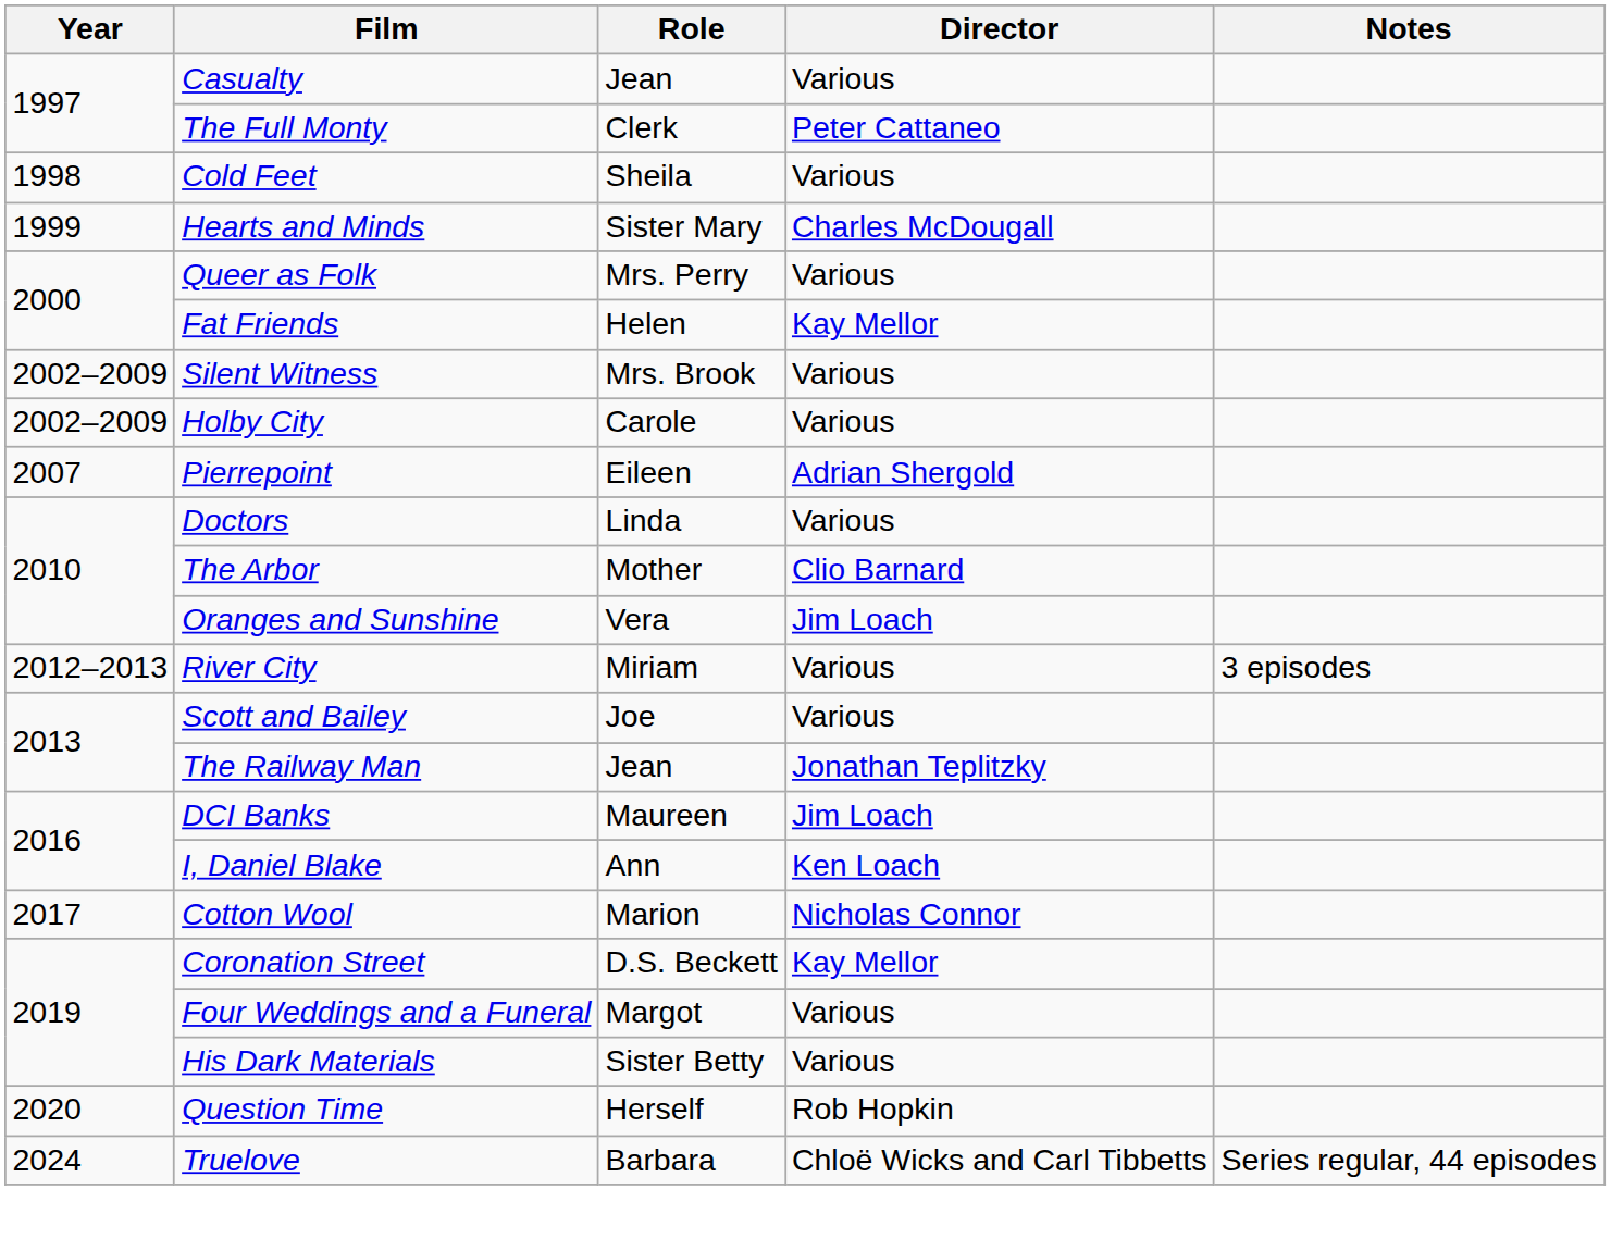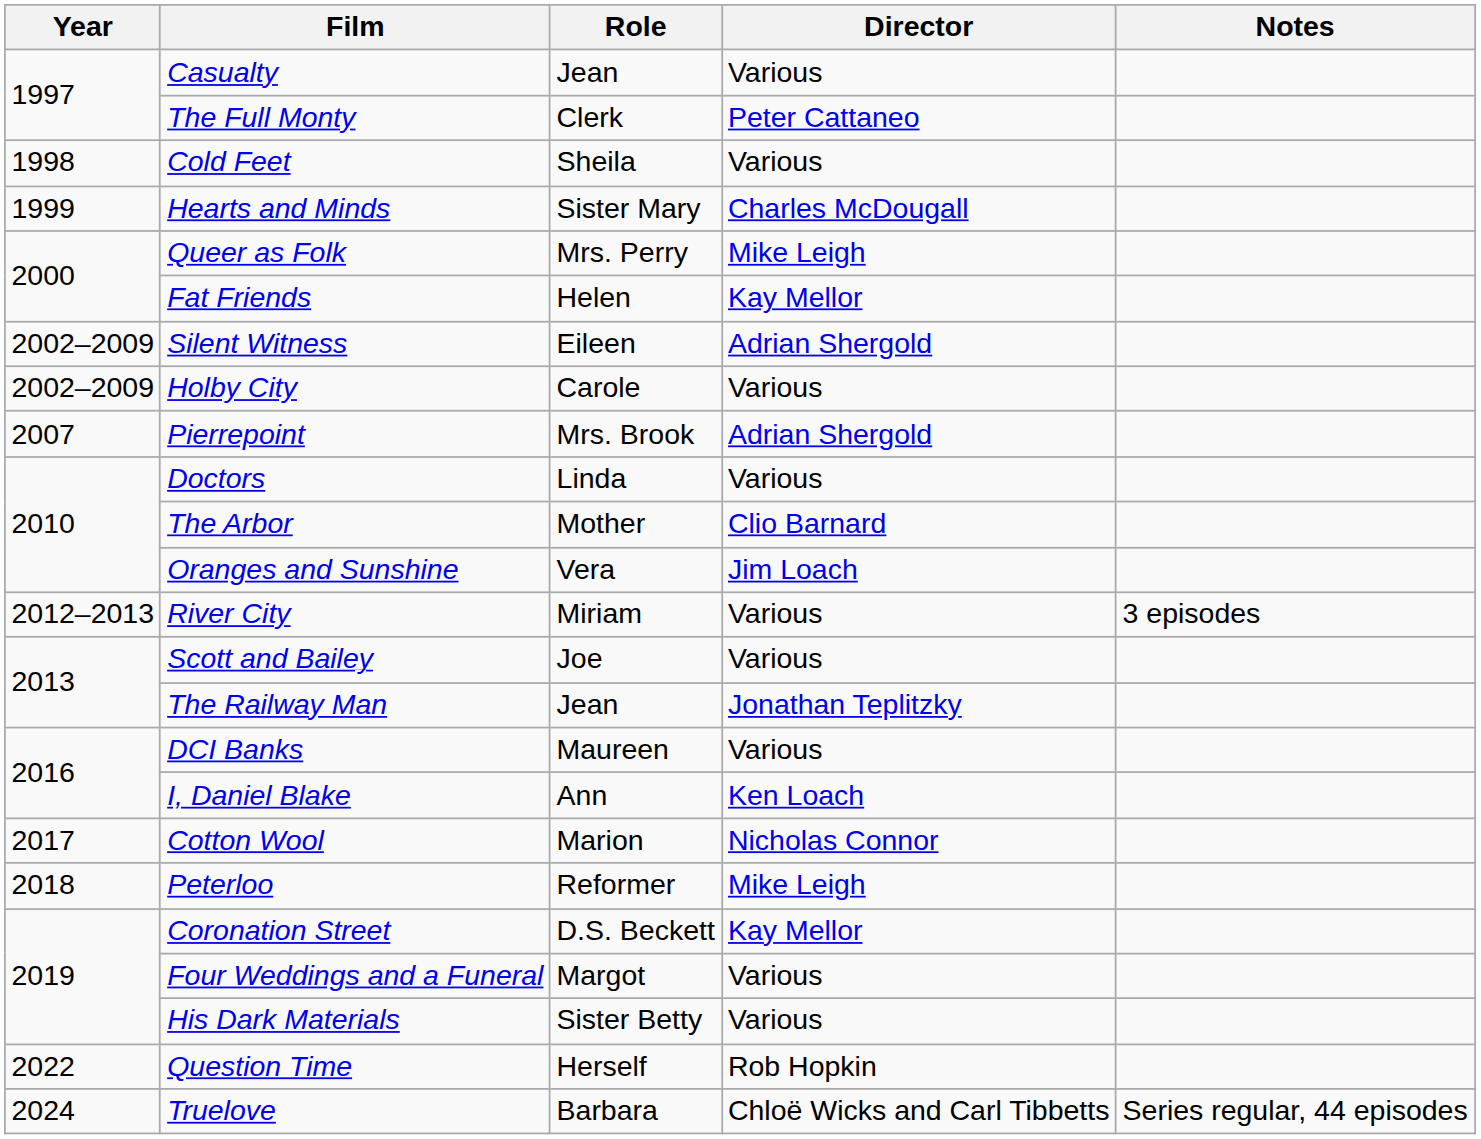Queer as Folk | Director: Various -> Mike Leigh
Silent Witness | Role: Mrs. Brook -> Eileen
Silent Witness | Director: Various -> Adrian Shergold
Pierrepoint | Role: Eileen -> Mrs. Brook
DCI Banks | Director: Jim Loach -> Various
+ row: 2018 | Peterloo | Reformer | Mike Leigh
Question Time | Year: 2020 -> 2022
